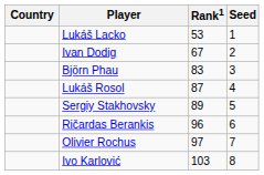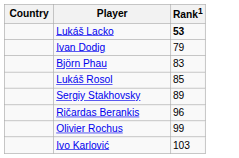- column: Seed | 1 | 2 | 3 | 4 | 5 | 6 | 7 | 8
Lukáš Lacko | Rank1: normal -> bold
Ivan Dodig | Rank1: 67 -> 79
Lukáš Rosol | Rank1: 87 -> 85
Olivier Rochus | Rank1: 97 -> 99
